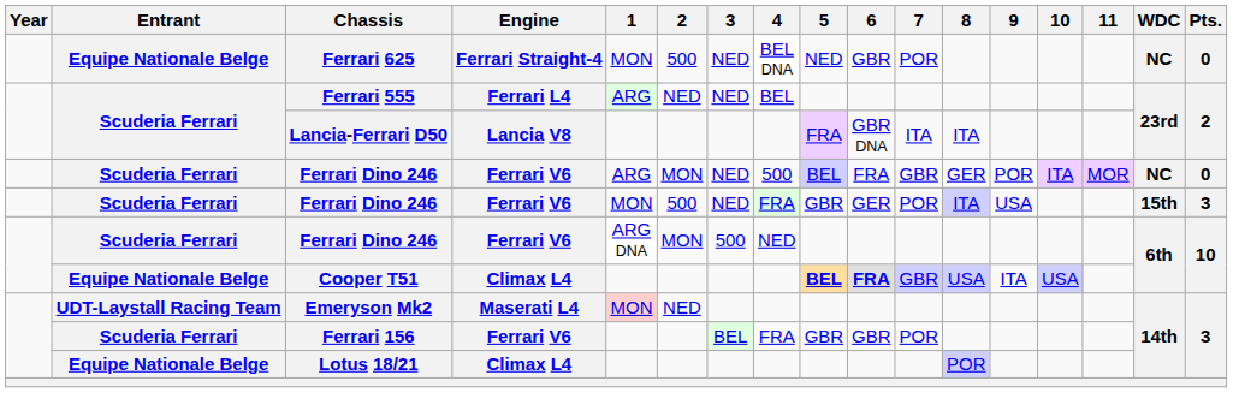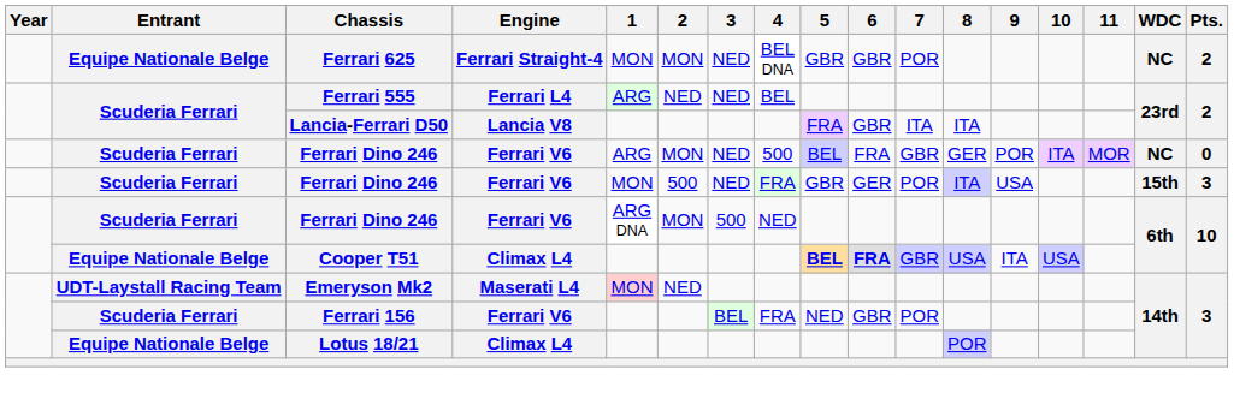Ferrari 625 | 2: 500 -> MON
Ferrari 625 | 5: NED -> GBR
Ferrari 625 | Pts.: 0 -> 2
Lancia-Ferrari D50 | 6: GBR DNA -> GBR
Ferrari 156 | 5: GBR -> NED
